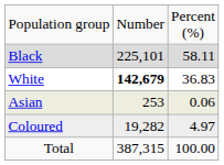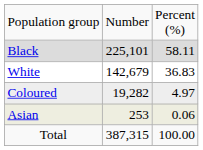White | column 2: bold -> normal
rows swapped: Coloured <-> Asian
